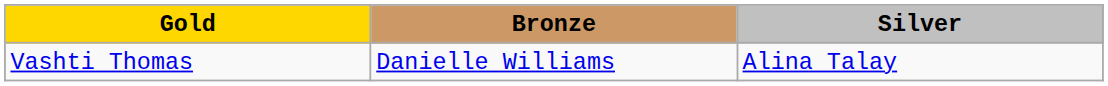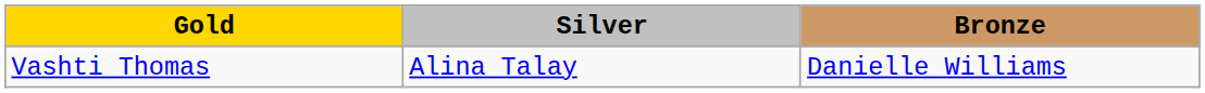columns swapped: Silver <-> Bronze
